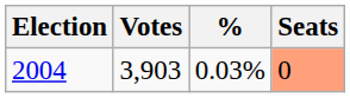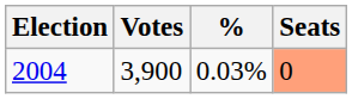2004 | Votes: 3,903 -> 3,900
